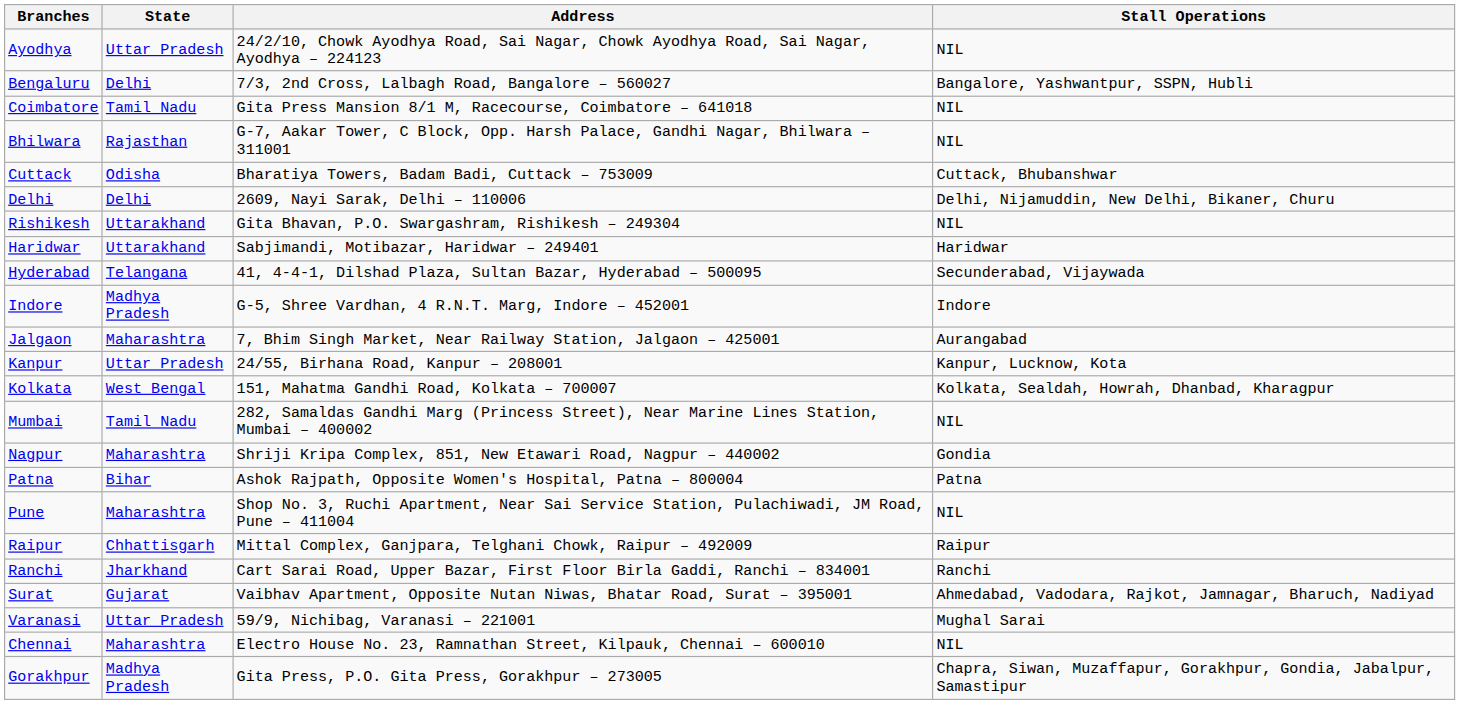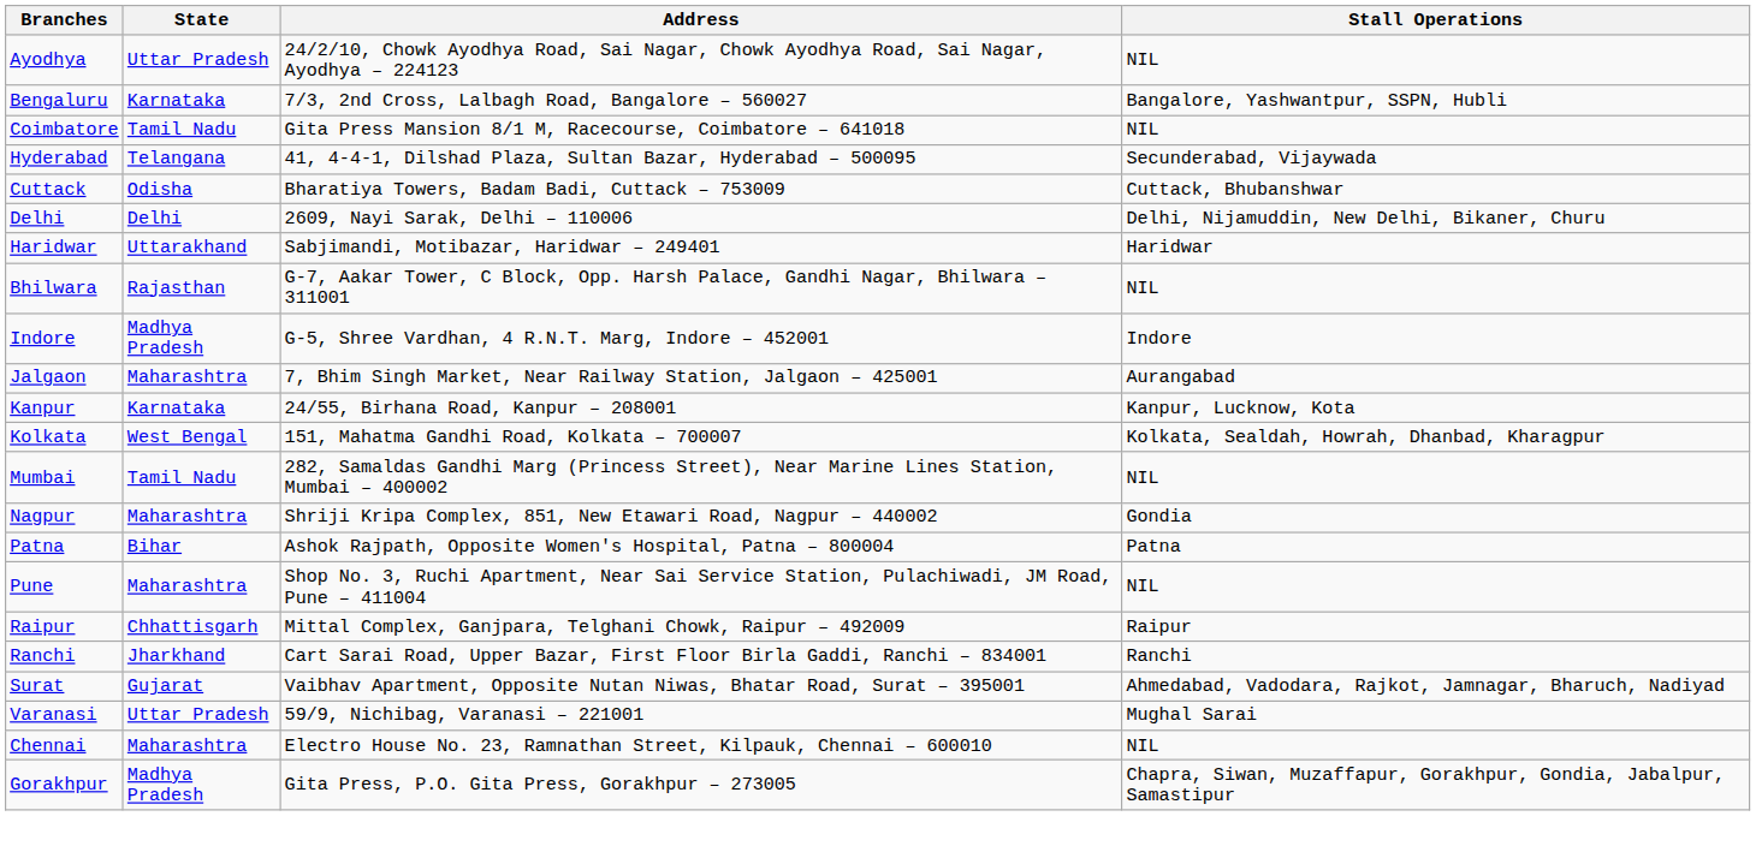Bengaluru | State: Delhi -> Karnataka
rows swapped: Bhilwara <-> Hyderabad
- row: Rishikesh | Uttarakhand | Gita Bhavan, P.O. Swargashram, Rishikesh – 249304 | NIL
Kanpur | State: Uttar Pradesh -> Karnataka
